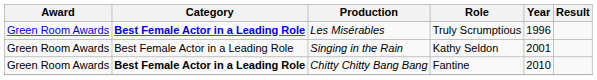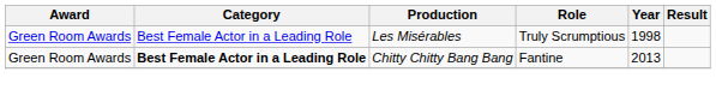Les Misérables | Category: bold -> normal
Les Misérables | Year: 1996 -> 1998
- row: Green Room Awards | Best Female Actor in a Leading Role | Singing in the Rain | Kathy Seldon | 2001
Chitty Chitty Bang Bang | Year: 2010 -> 2013
